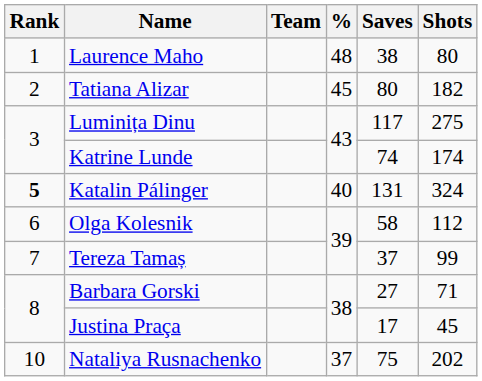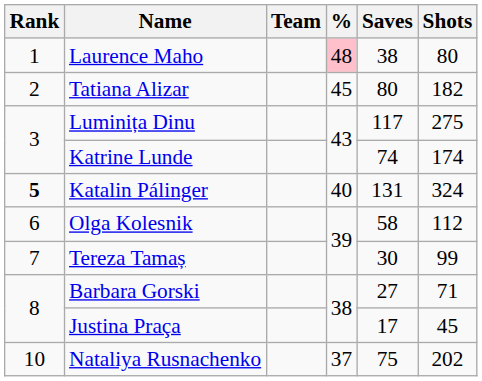Laurence Maho | %: no background -> pink background
Tereza Tamaș | Saves: 37 -> 30
